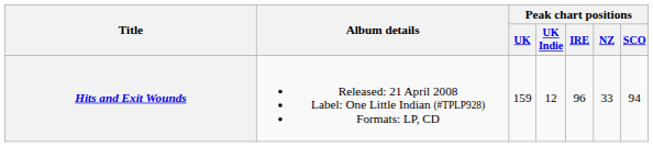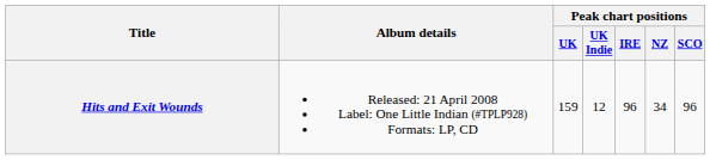Hits and Exit Wounds | Peak chart positions / NZ: 33 -> 34
Hits and Exit Wounds | Peak chart positions / SCO: 94 -> 96
